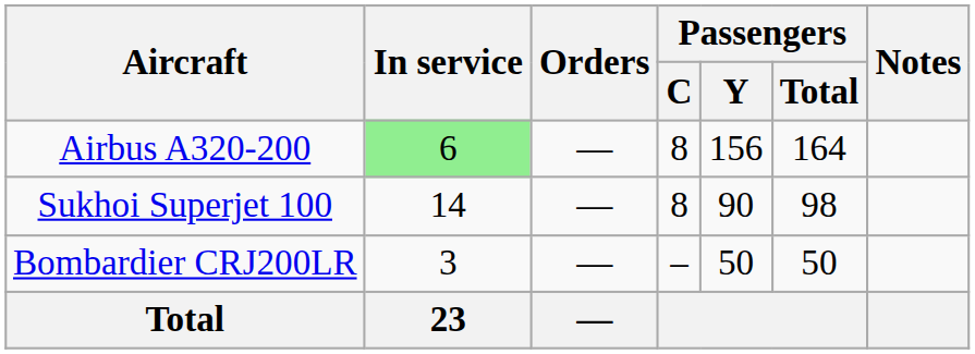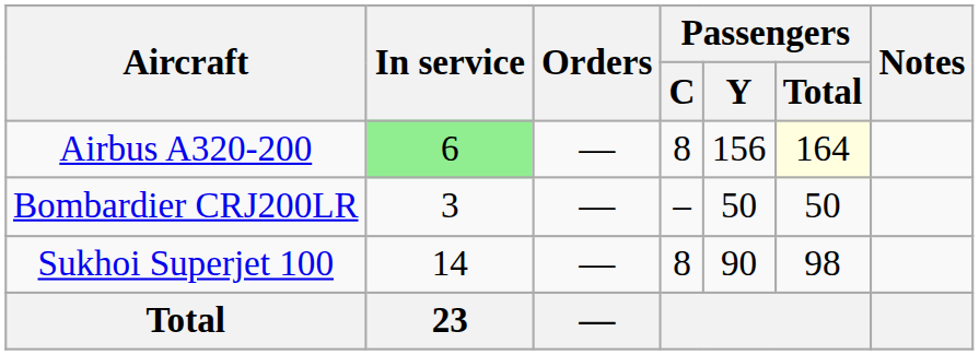Airbus A320-200 | Passengers / Total: no background -> lightyellow background
rows swapped: Bombardier CRJ200LR <-> Sukhoi Superjet 100
